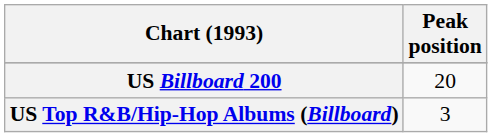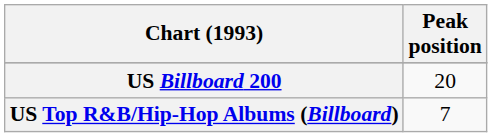US Top R&B/Hip-Hop Albums (Billboard) | Peak position: 3 -> 7
